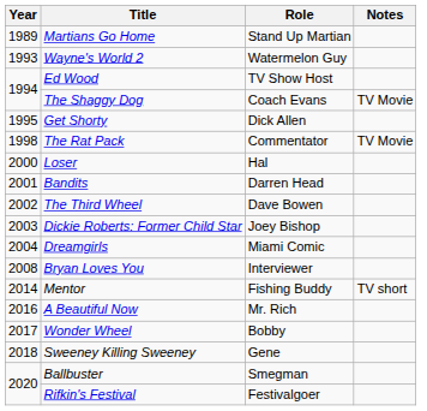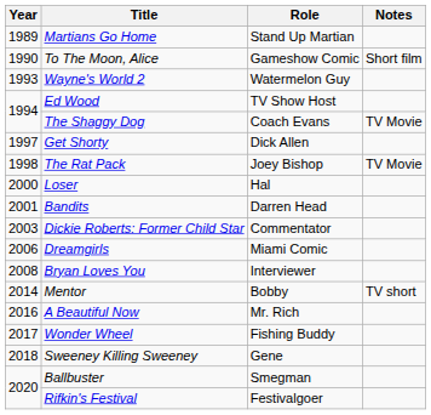+ row: 1990 | To The Moon, Alice | Gameshow Comic | Short film
Get Shorty | Year: 1995 -> 1997
The Rat Pack | Role: Commentator -> Joey Bishop
- row: 2002 | The Third Wheel | Dave Bowen
Dickie Roberts: Former Child Star | Role: Joey Bishop -> Commentator
Dreamgirls | Year: 2004 -> 2006
Mentor | Role: Fishing Buddy -> Bobby
Wonder Wheel | Role: Bobby -> Fishing Buddy
